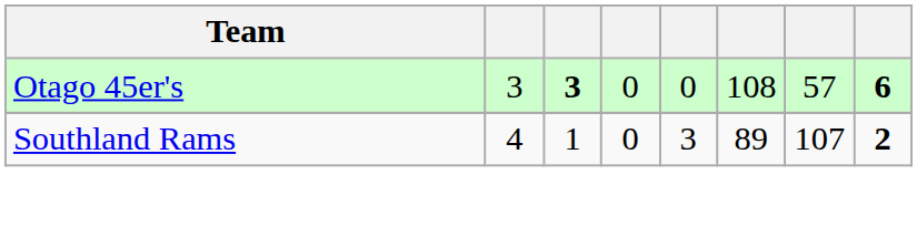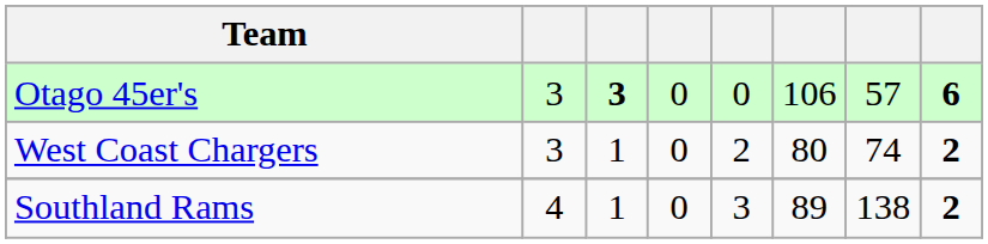Otago 45er's | column 6: 108 -> 106
+ row: West Coast Chargers | 3 | 1 | 0 | 2 | 80 | 74 | 2
Southland Rams | column 7: 107 -> 138
